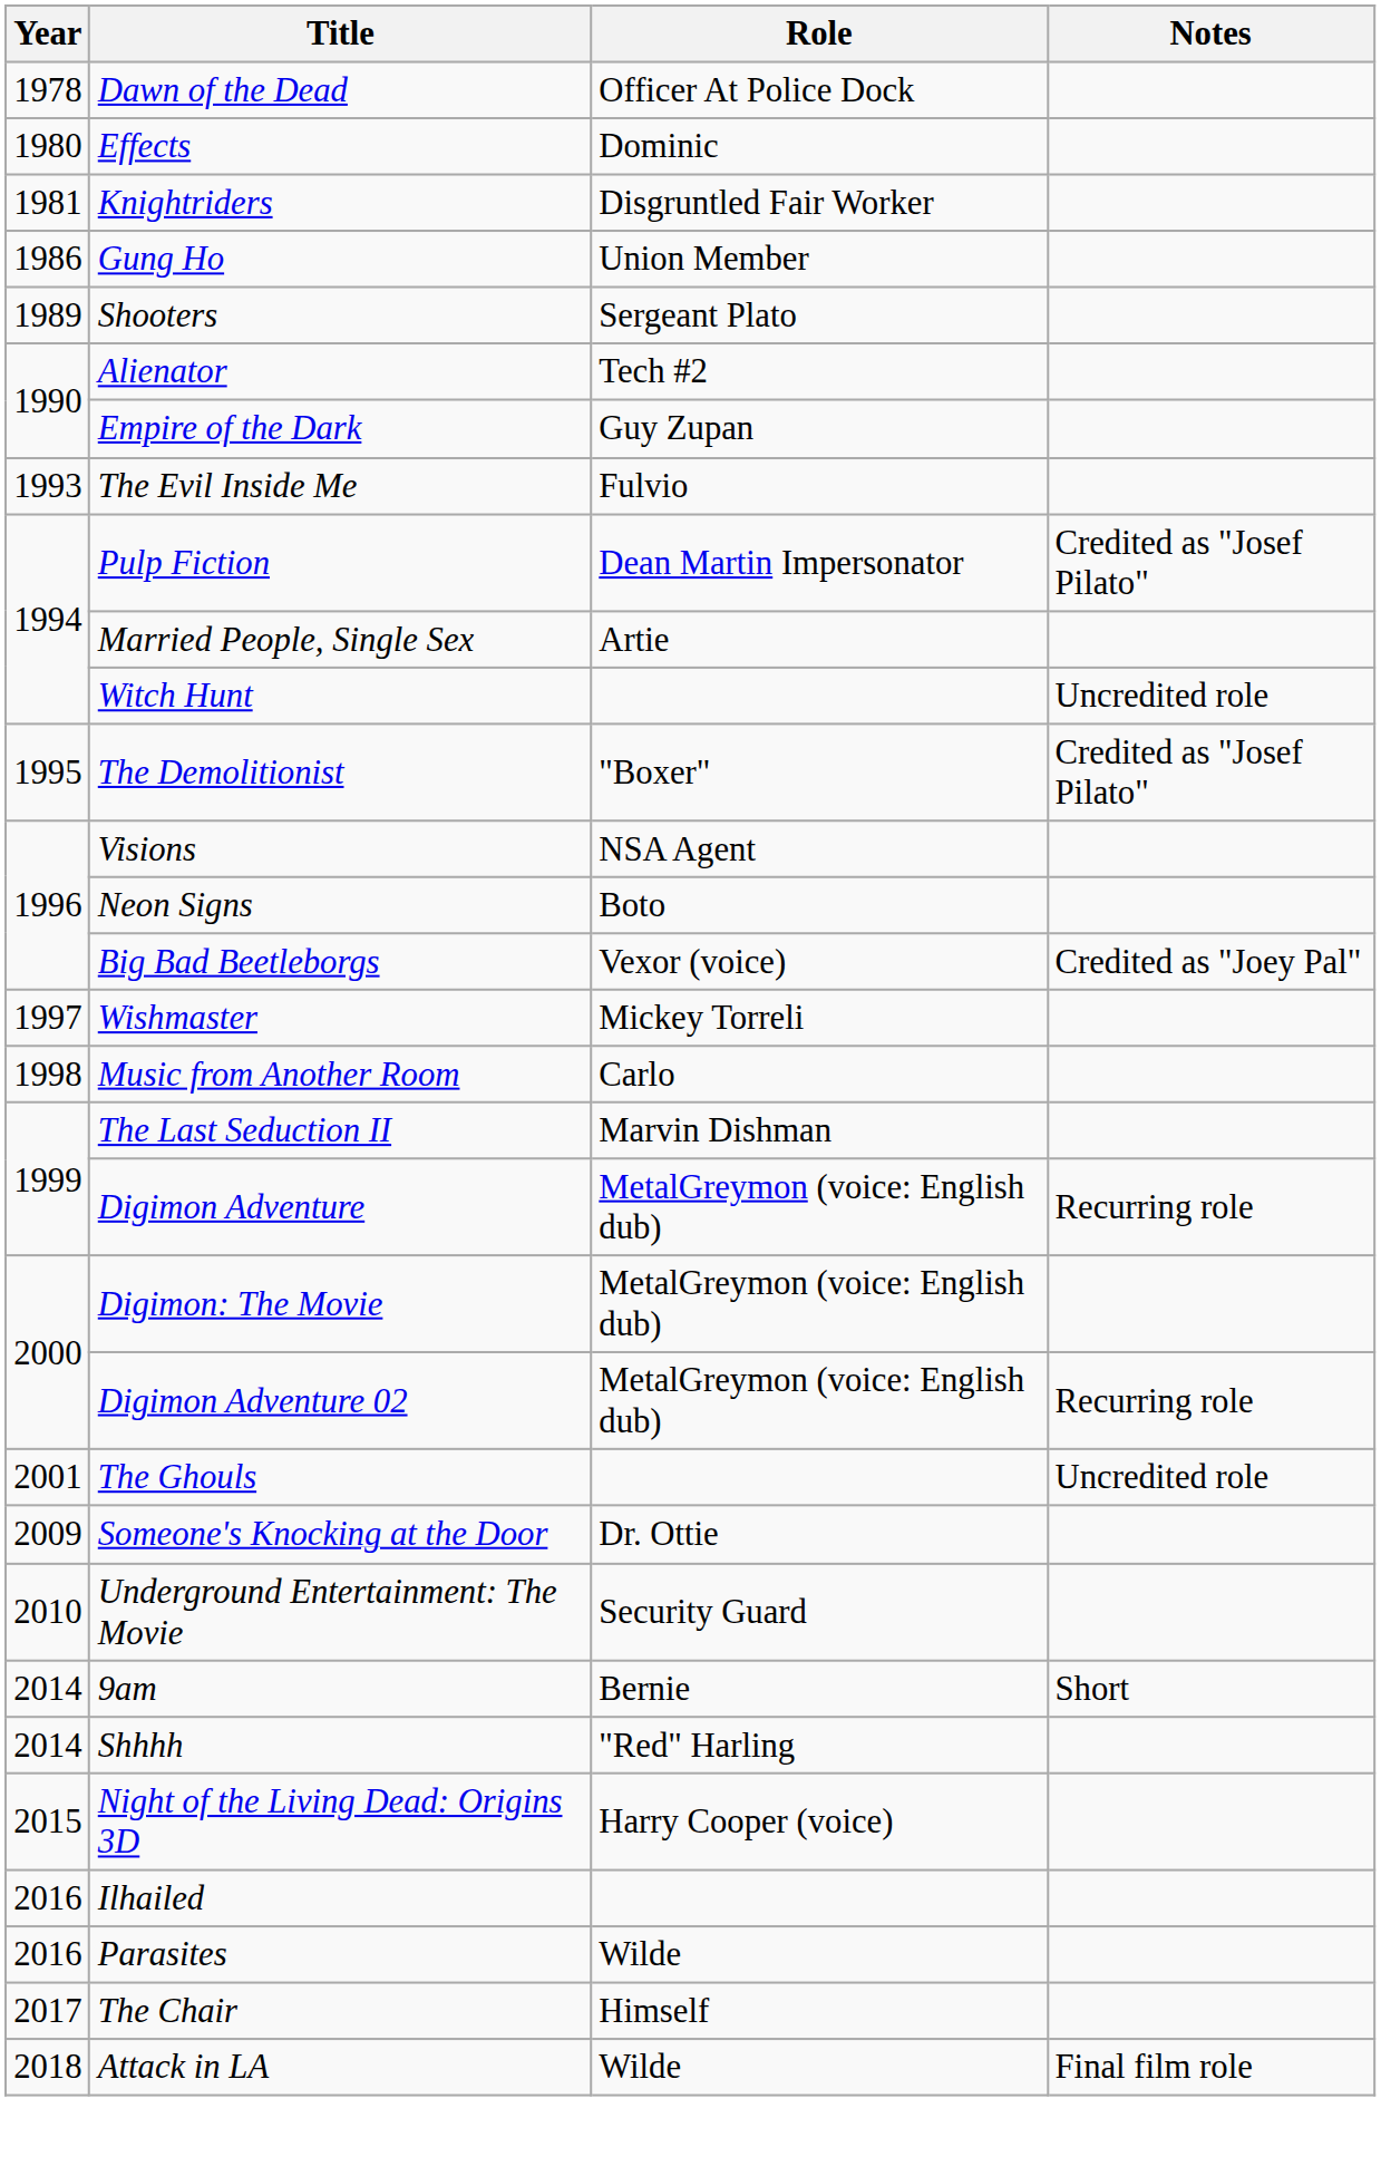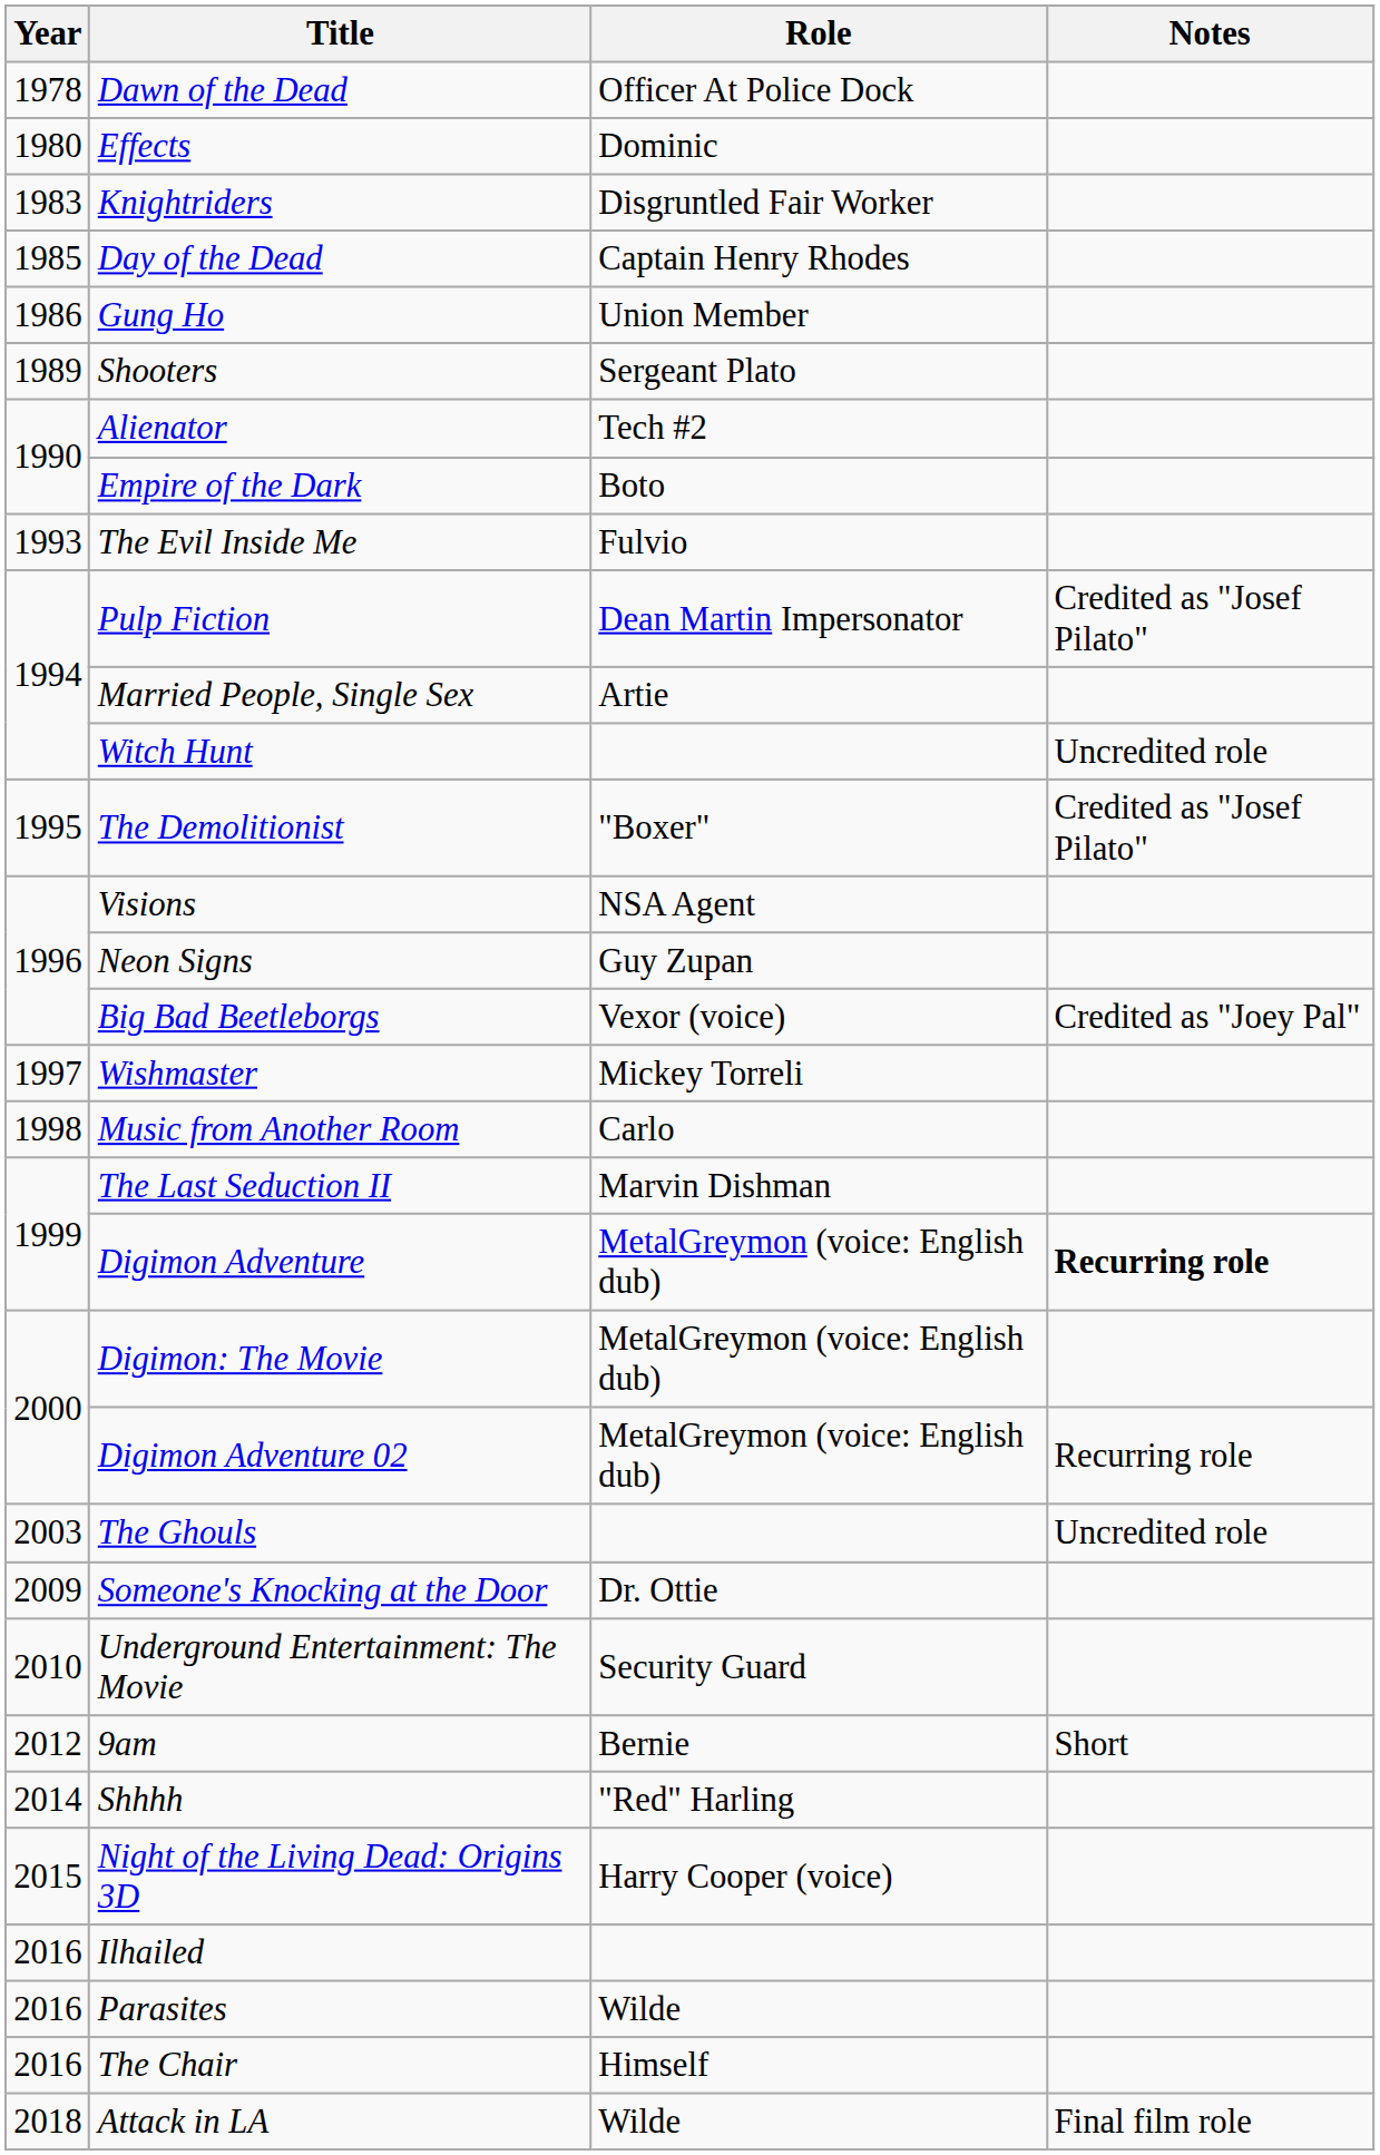Knightriders | Year: 1981 -> 1983
+ row: 1985 | Day of the Dead | Captain Henry Rhodes
Empire of the Dark | Role: Guy Zupan -> Boto
Neon Signs | Role: Boto -> Guy Zupan
Digimon Adventure | Notes: normal -> bold
The Ghouls | Year: 2001 -> 2003
9am | Year: 2014 -> 2012
The Chair | Year: 2017 -> 2016
